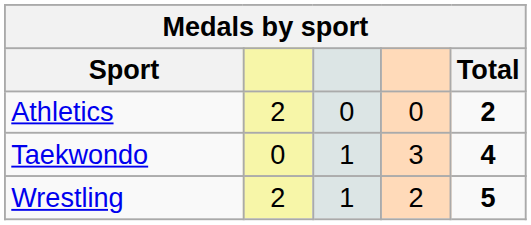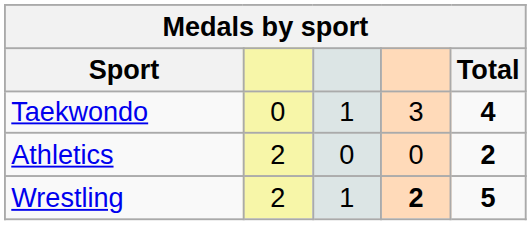rows swapped: Athletics <-> Taekwondo
Wrestling | column 4: normal -> bold
